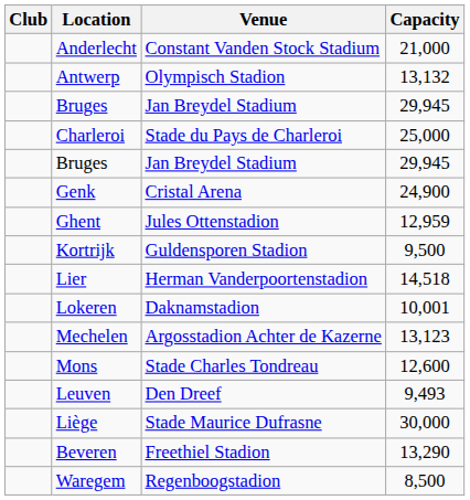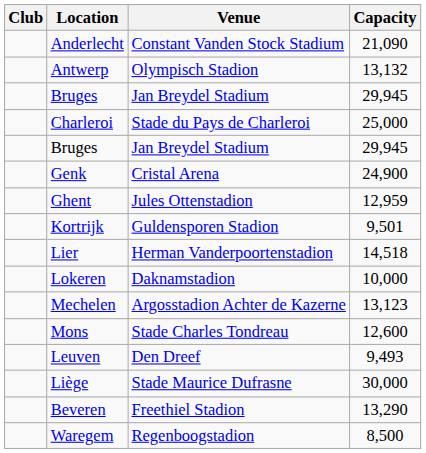Anderlecht | Capacity: 21,000 -> 21,090
Kortrijk | Capacity: 9,500 -> 9,501
Lokeren | Capacity: 10,001 -> 10,000
